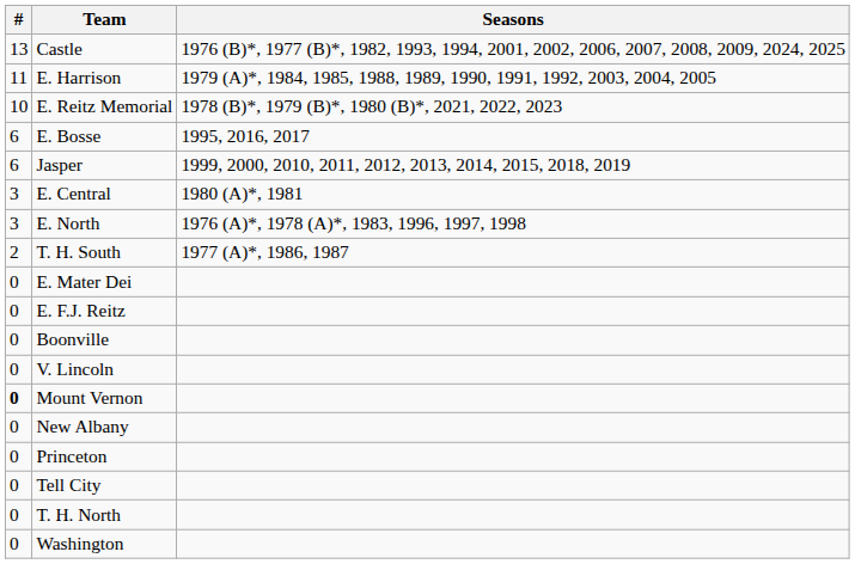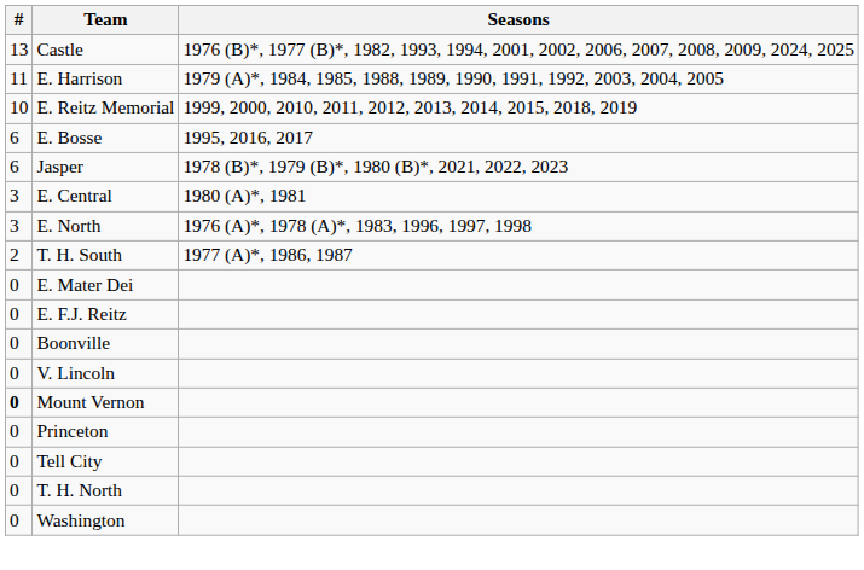E. Reitz Memorial | Seasons: 1978 (B)*, 1979 (B)*, 1980 (B)*, 2021, 2022, 2023 -> 1999, 2000, 2010, 2011, 2012, 2013, 2014, 2015, 2018, 2019
Jasper | Seasons: 1999, 2000, 2010, 2011, 2012, 2013, 2014, 2015, 2018, 2019 -> 1978 (B)*, 1979 (B)*, 1980 (B)*, 2021, 2022, 2023
- row: 0 | New Albany
